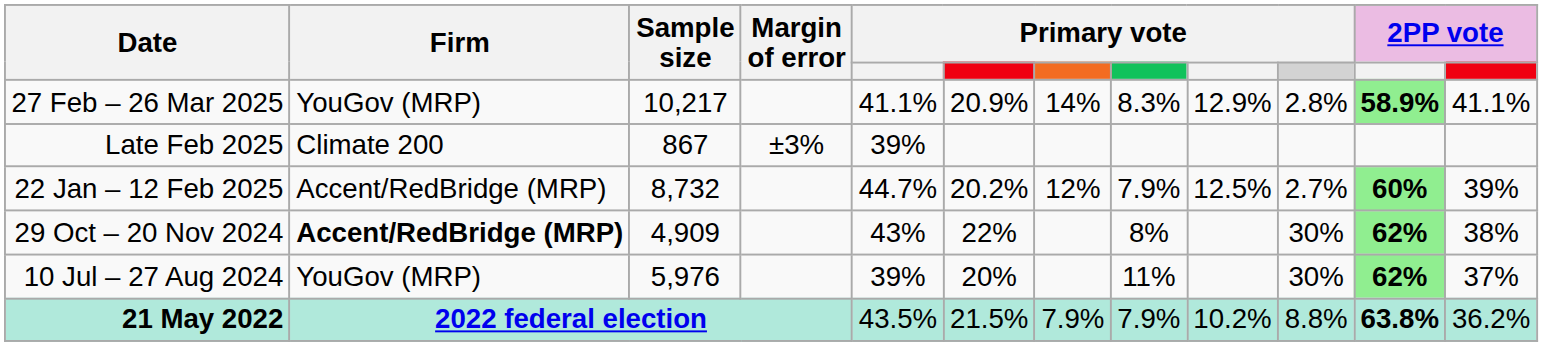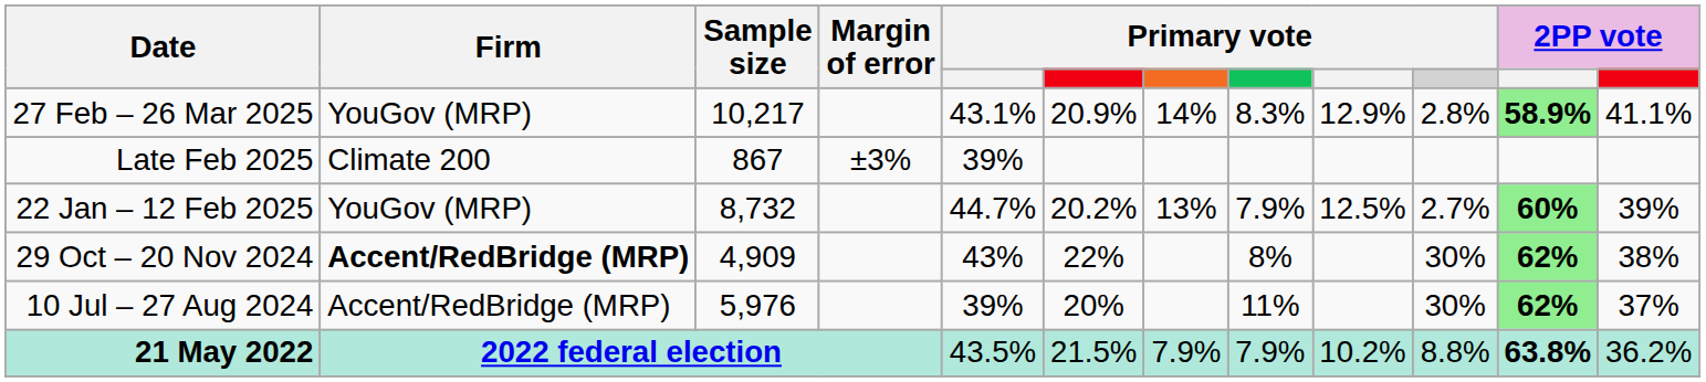27 Feb – 26 Mar 2025 | column 5: 41.1% -> 43.1%
22 Jan – 12 Feb 2025 | Firm: Accent/RedBridge (MRP) -> YouGov (MRP)
22 Jan – 12 Feb 2025 | column 7: 12% -> 13%
10 Jul – 27 Aug 2024 | Firm: YouGov (MRP) -> Accent/RedBridge (MRP)
